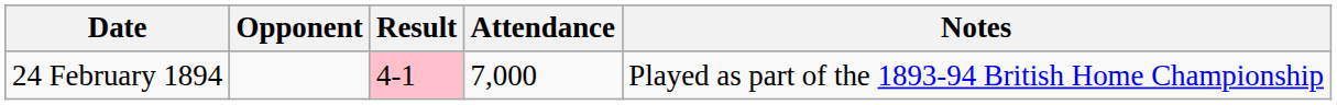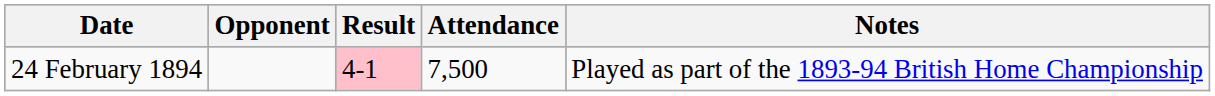24 February 1894 | Attendance: 7,000 -> 7,500
